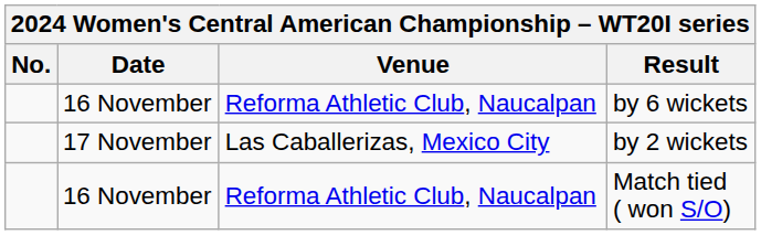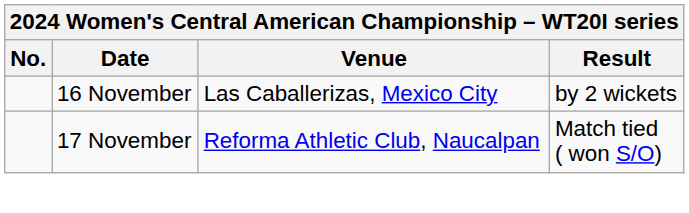- row: 16 November | Reforma Athletic Club, Naucalpan | by 6 wickets
by 2 wickets | Date: 17 November -> 16 November
Match tied ( won S/O) | Date: 16 November -> 17 November
